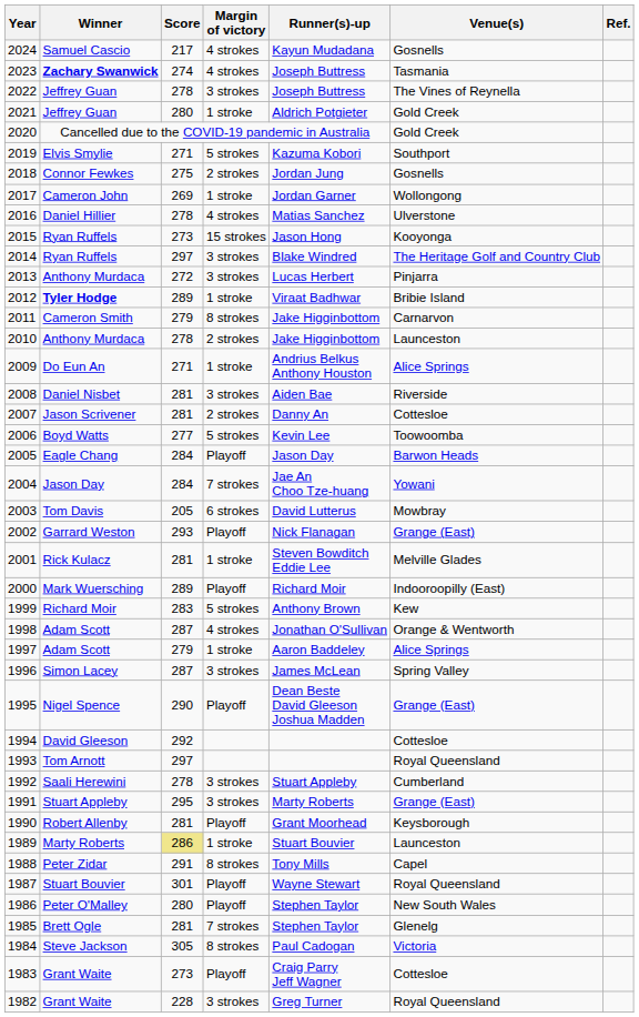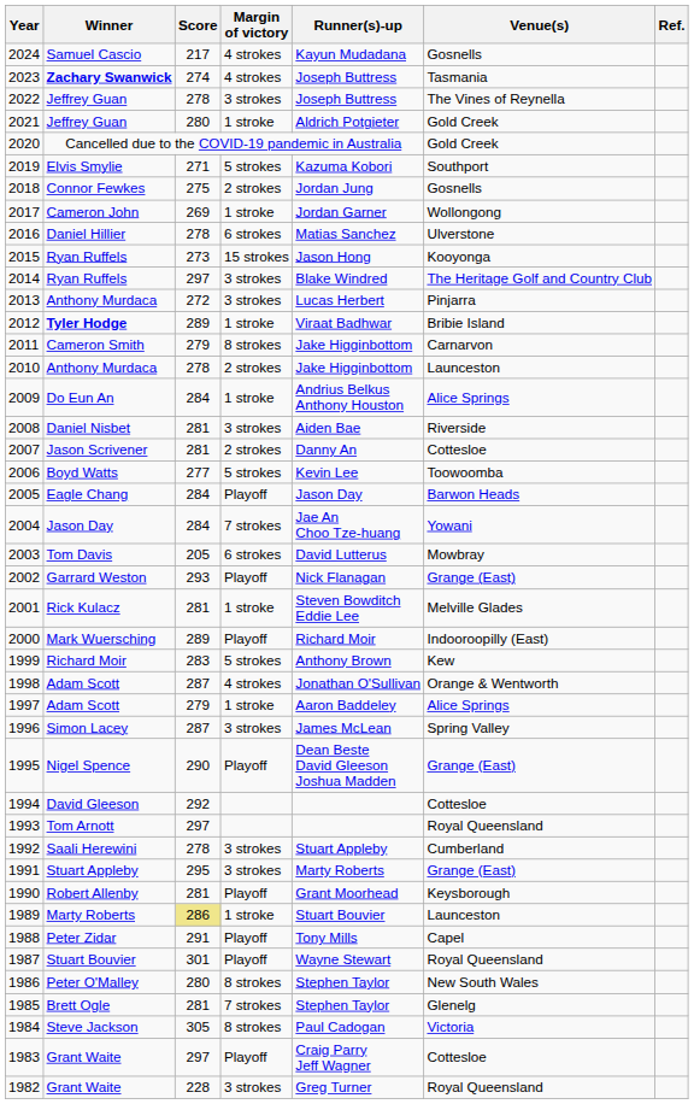2016 | Margin of victory: 4 strokes -> 6 strokes
2009 | Score: 271 -> 284
1988 | Margin of victory: 8 strokes -> Playoff
1986 | Margin of victory: Playoff -> 8 strokes
1983 | Score: 273 -> 297
